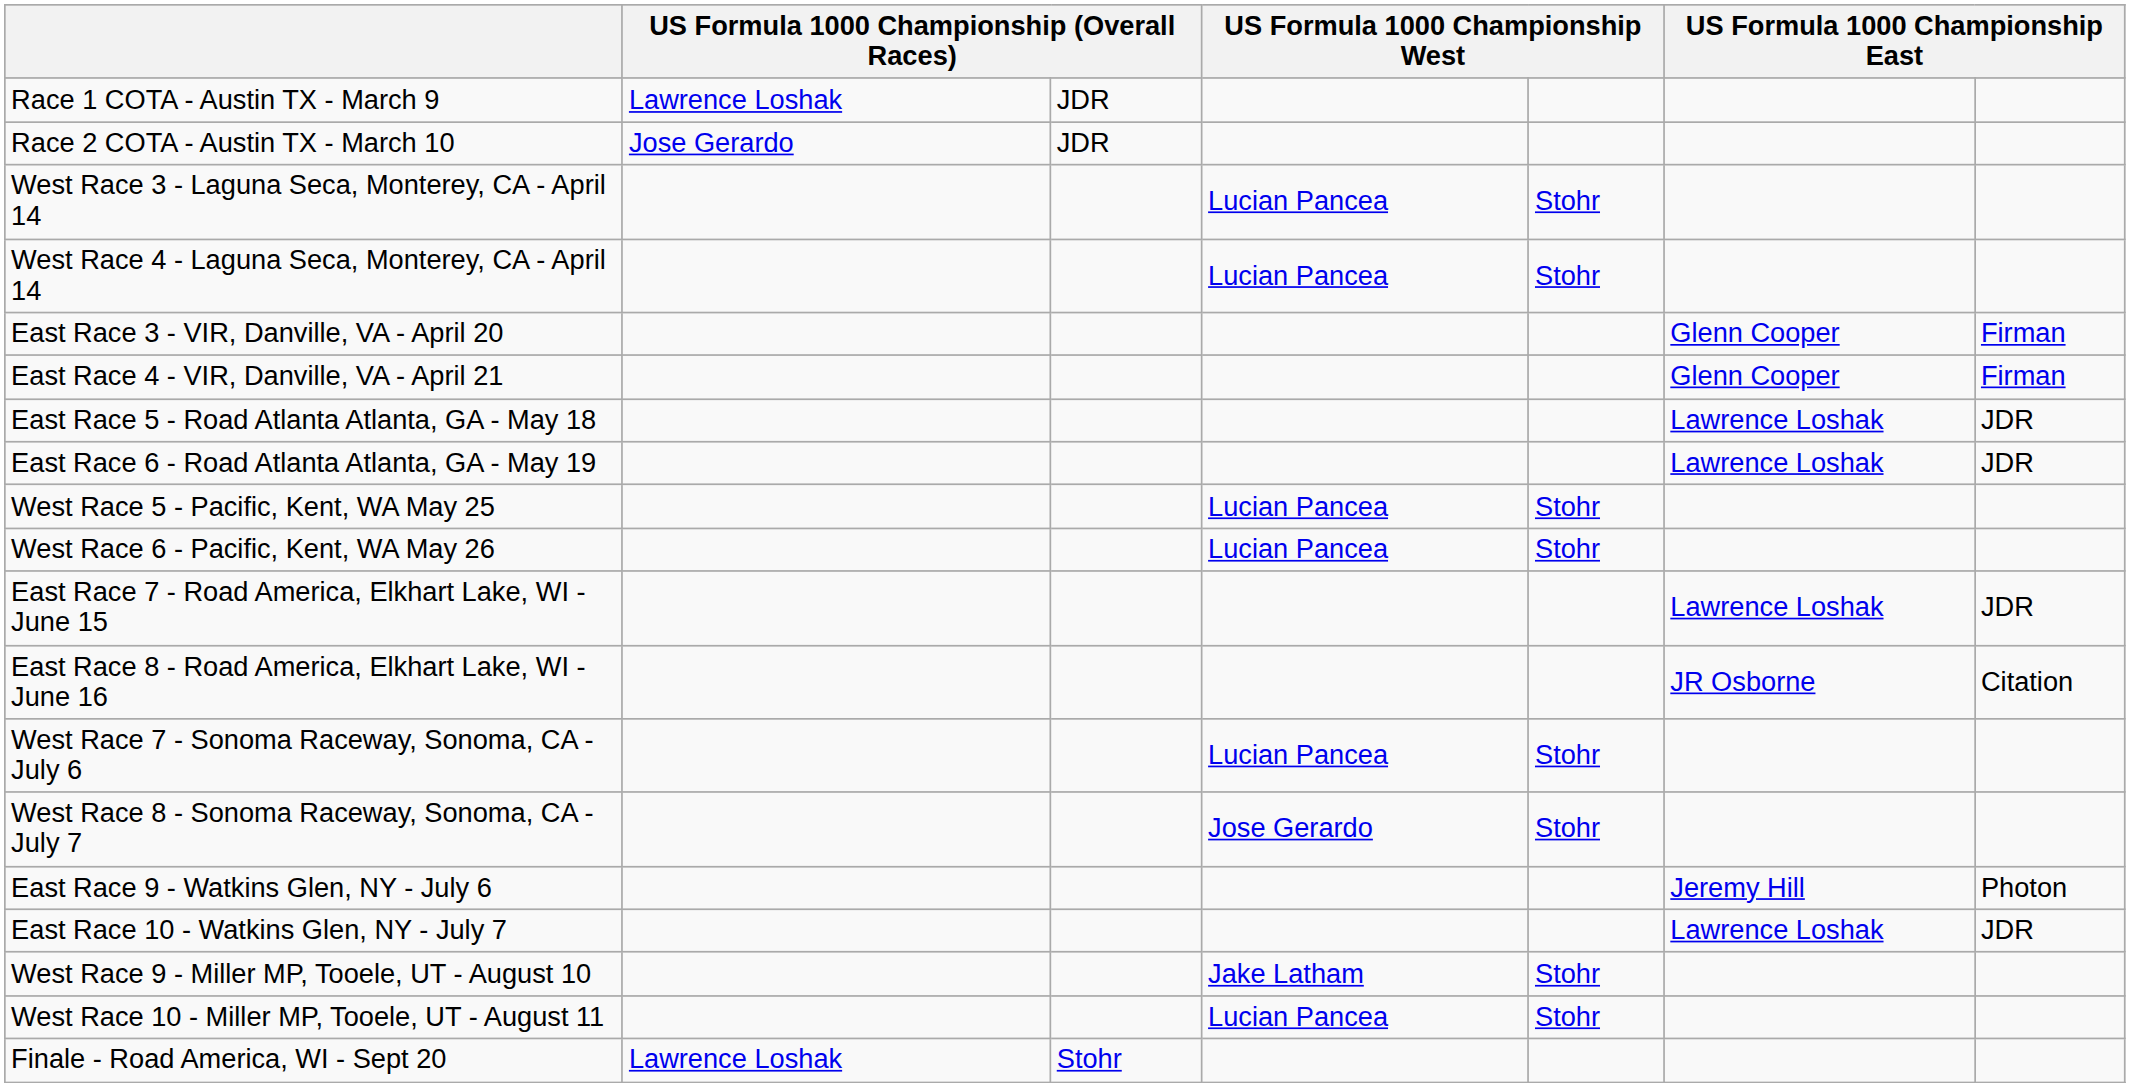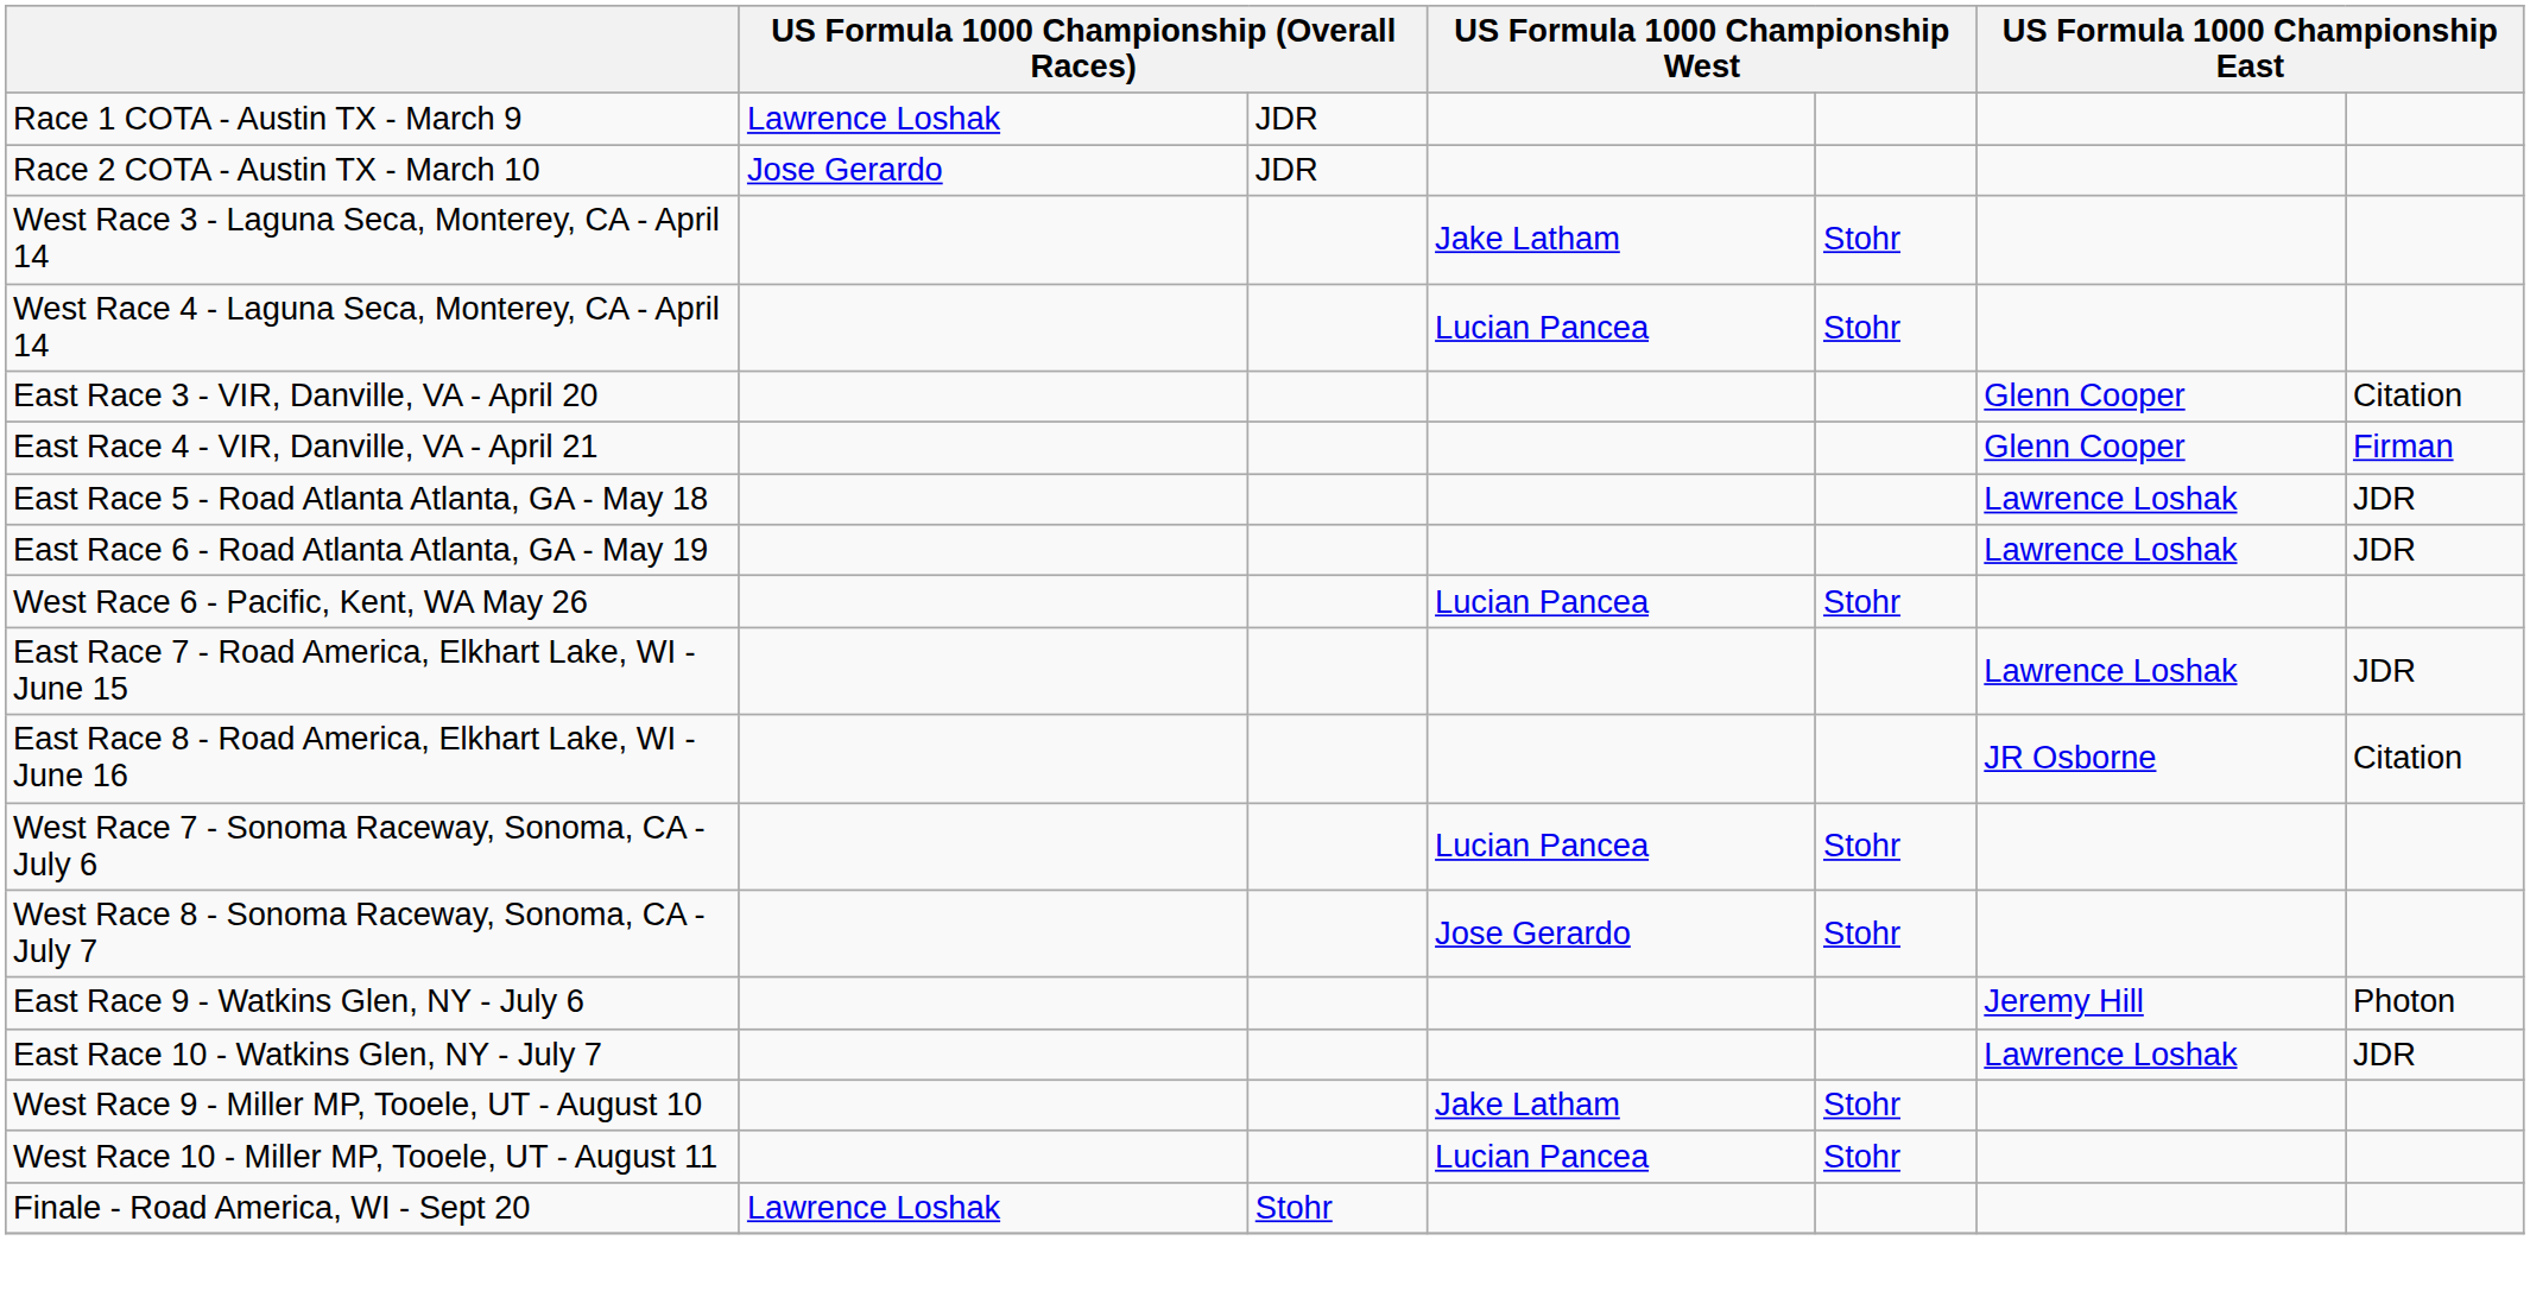West Race 3 - Laguna Seca, Monterey, CA - April 14 | column 4: Lucian Pancea -> Jake Latham
East Race 3 - VIR, Danville, VA - April 20 | column 7: Firman -> Citation
- row: West Race 5 - Pacific, Kent, WA May 25 | Lucian Pancea | Stohr
